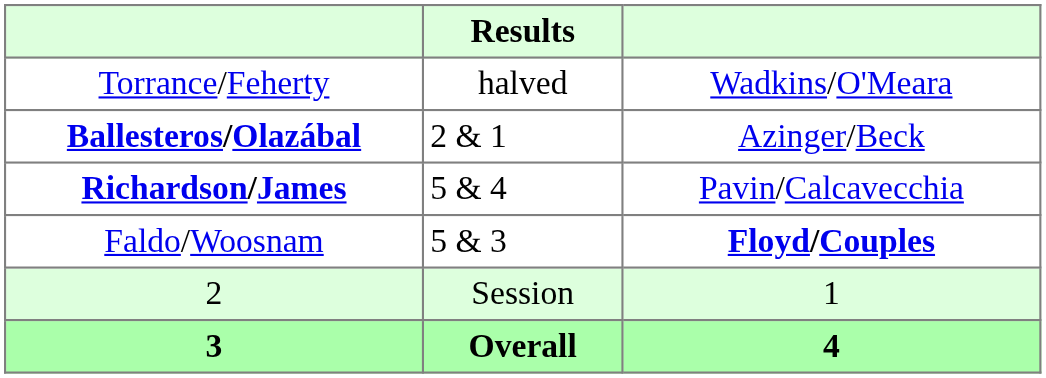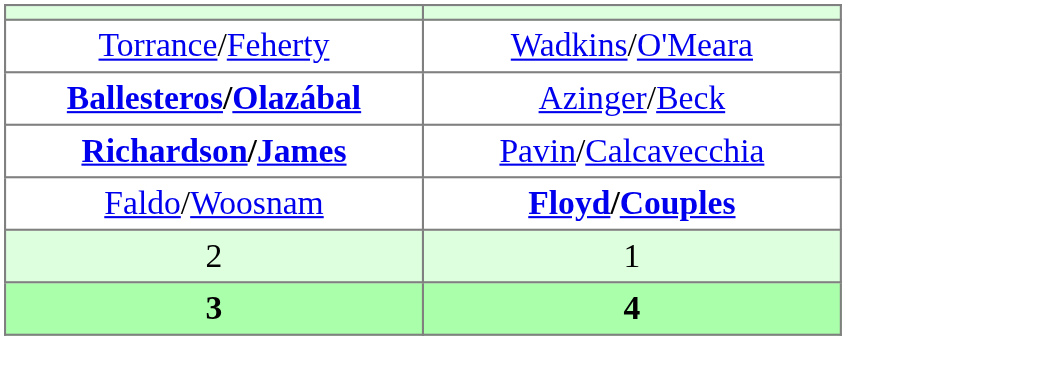- column: Results | halved | 2 & 1 | 5 & 4 | 5 & 3 | Session | Overall
